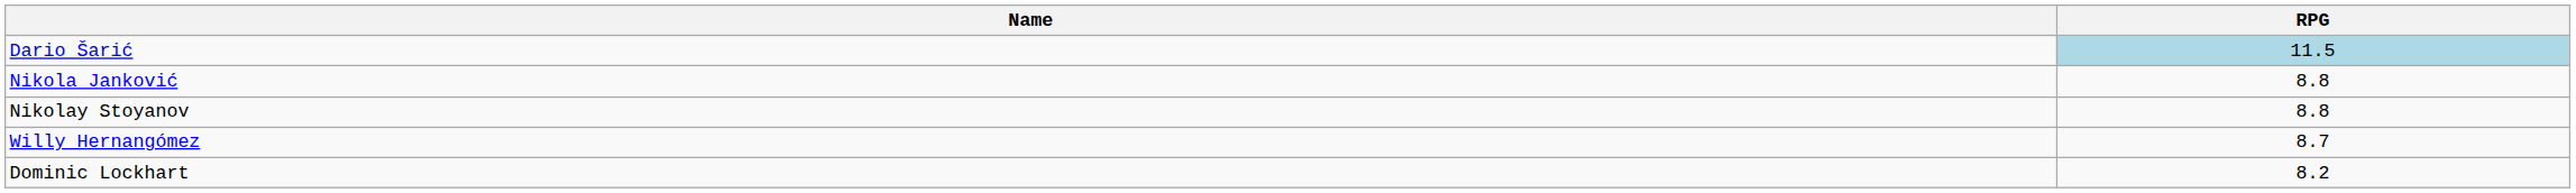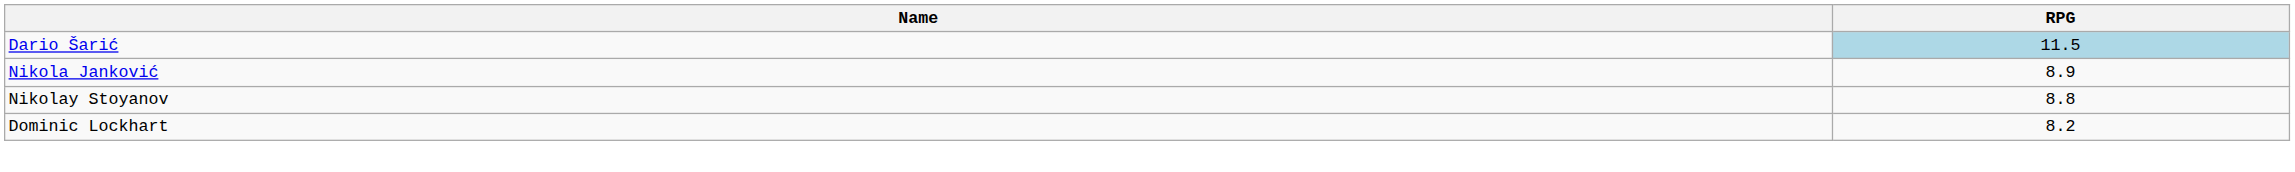Nikola Janković | RPG: 8.8 -> 8.9
- row: Willy Hernangómez | 8.7
